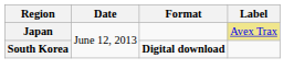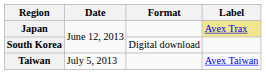South Korea | Format: bold -> normal
+ row: Taiwan | July 5, 2013 | Avex Taiwan
